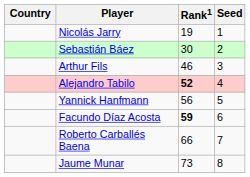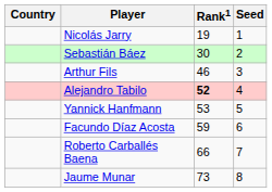Yannick Hanfmann | Rank1: 56 -> 53
Facundo Díaz Acosta | Rank1: bold -> normal
